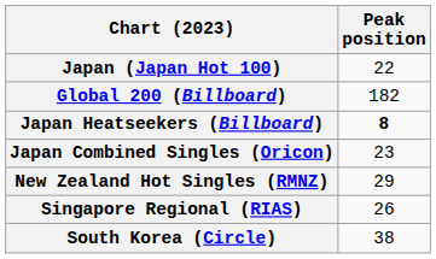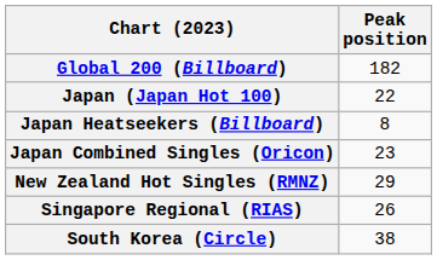rows swapped: Global 200 (Billboard) <-> Japan (Japan Hot 100)
Japan Heatseekers (Billboard) | Peak position: bold -> normal
